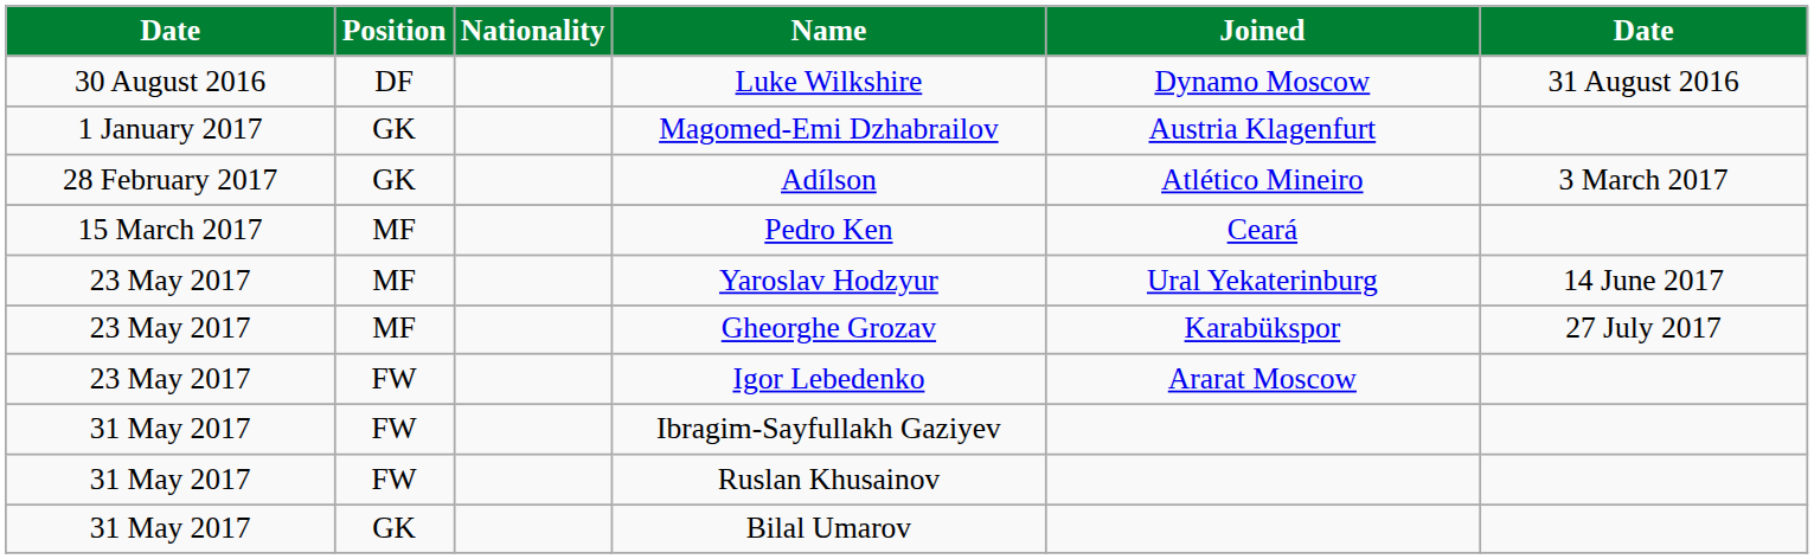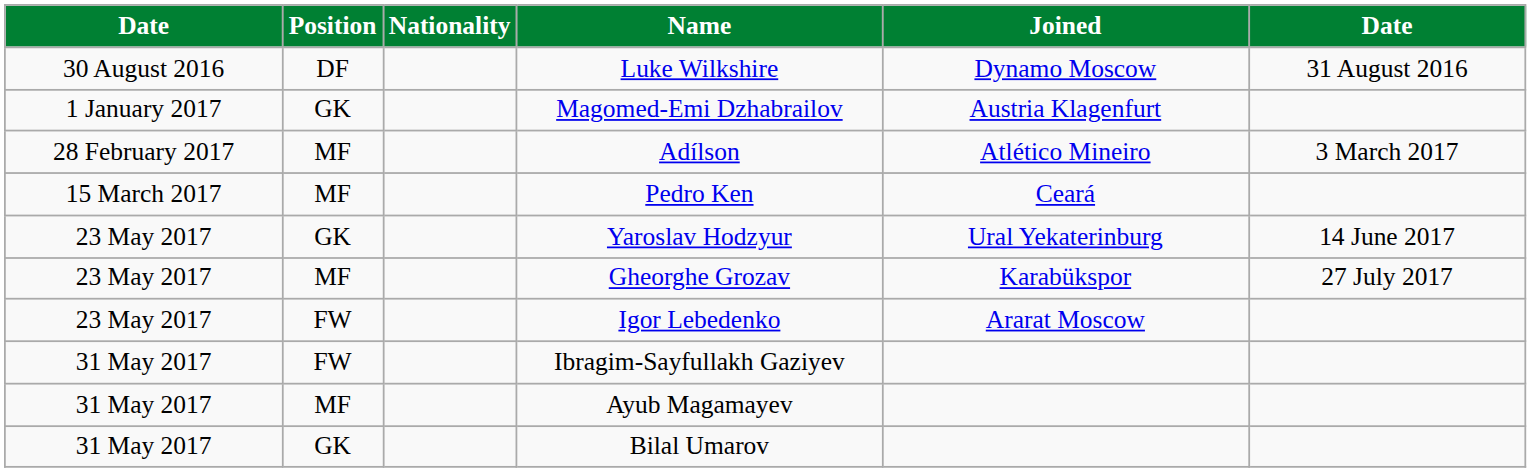Adílson | Position: GK -> MF
Yaroslav Hodzyur | Position: MF -> GK
+ row: 31 May 2017 | MF | Ayub Magamayev
- row: 31 May 2017 | FW | Ruslan Khusainov
